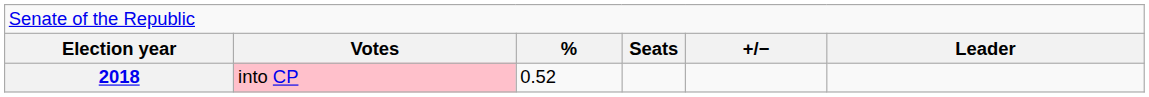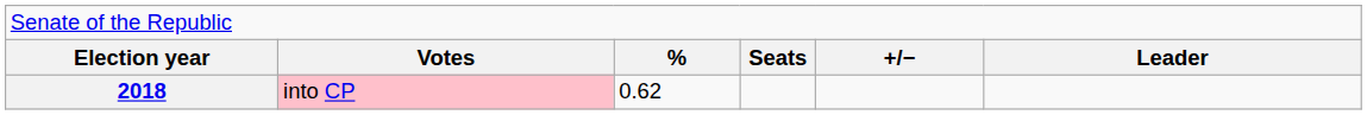2018 | column 3: 0.52 -> 0.62
